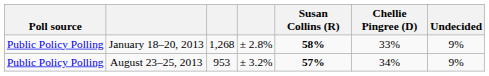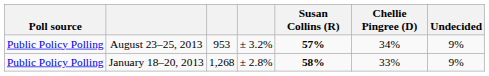rows swapped: January 18–20, 2013 <-> August 23–25, 2013
